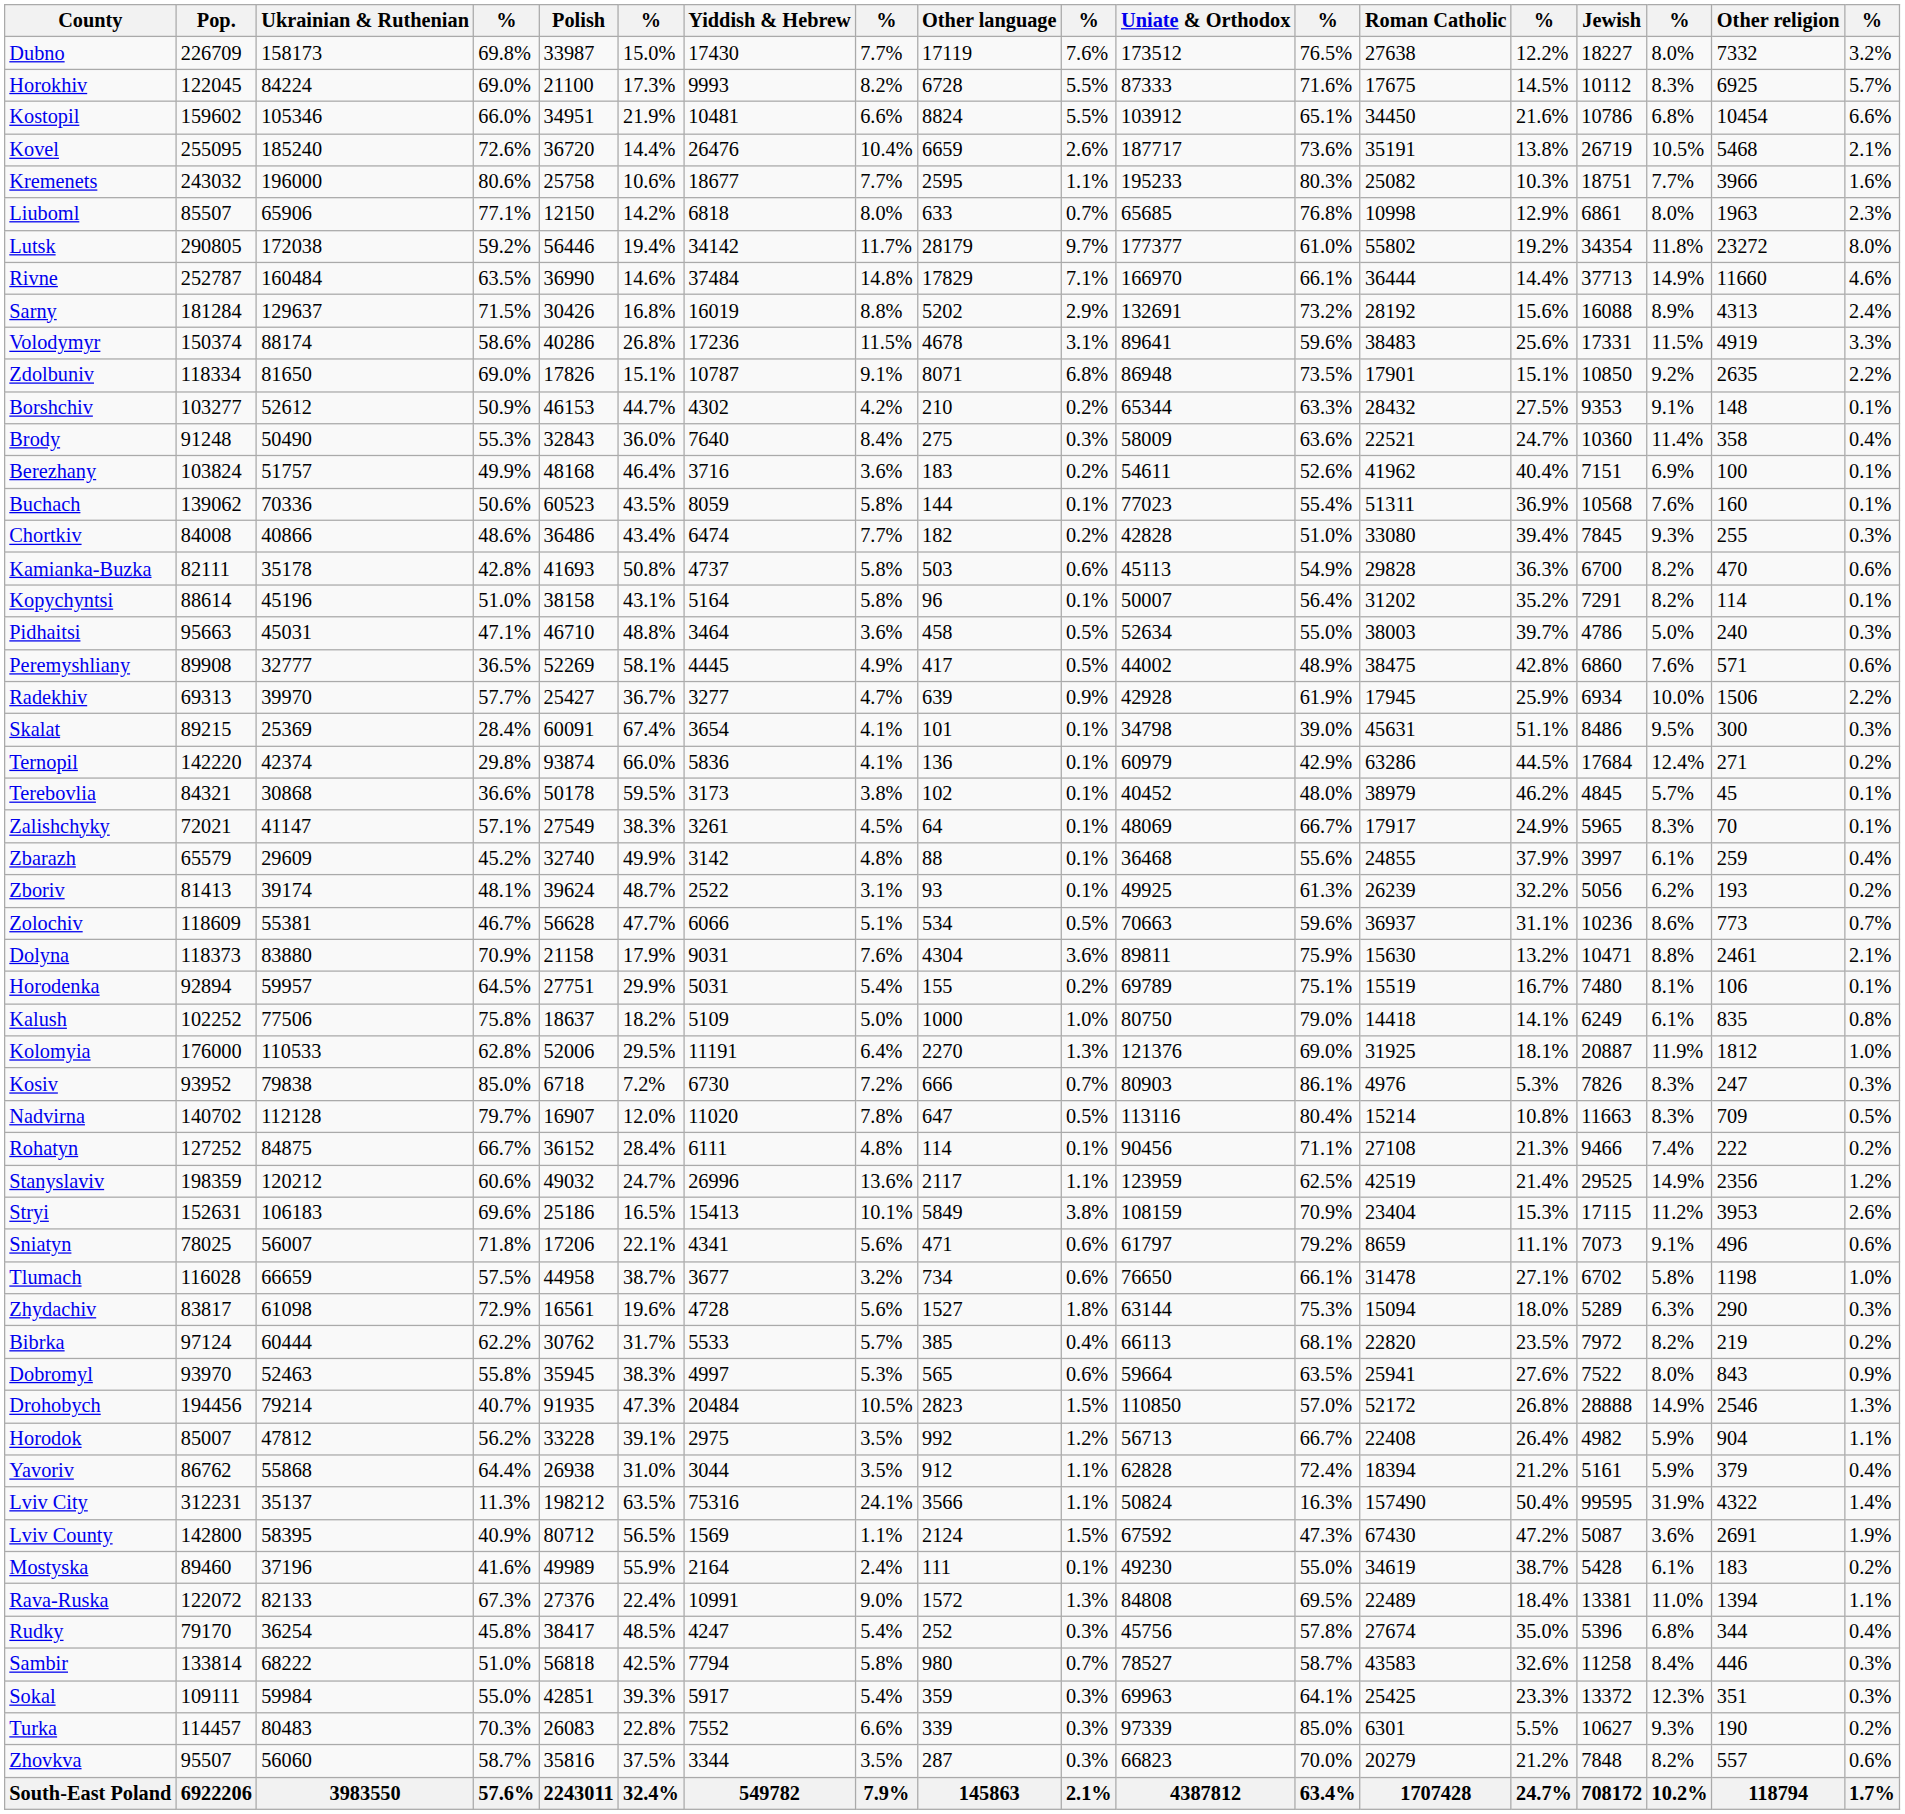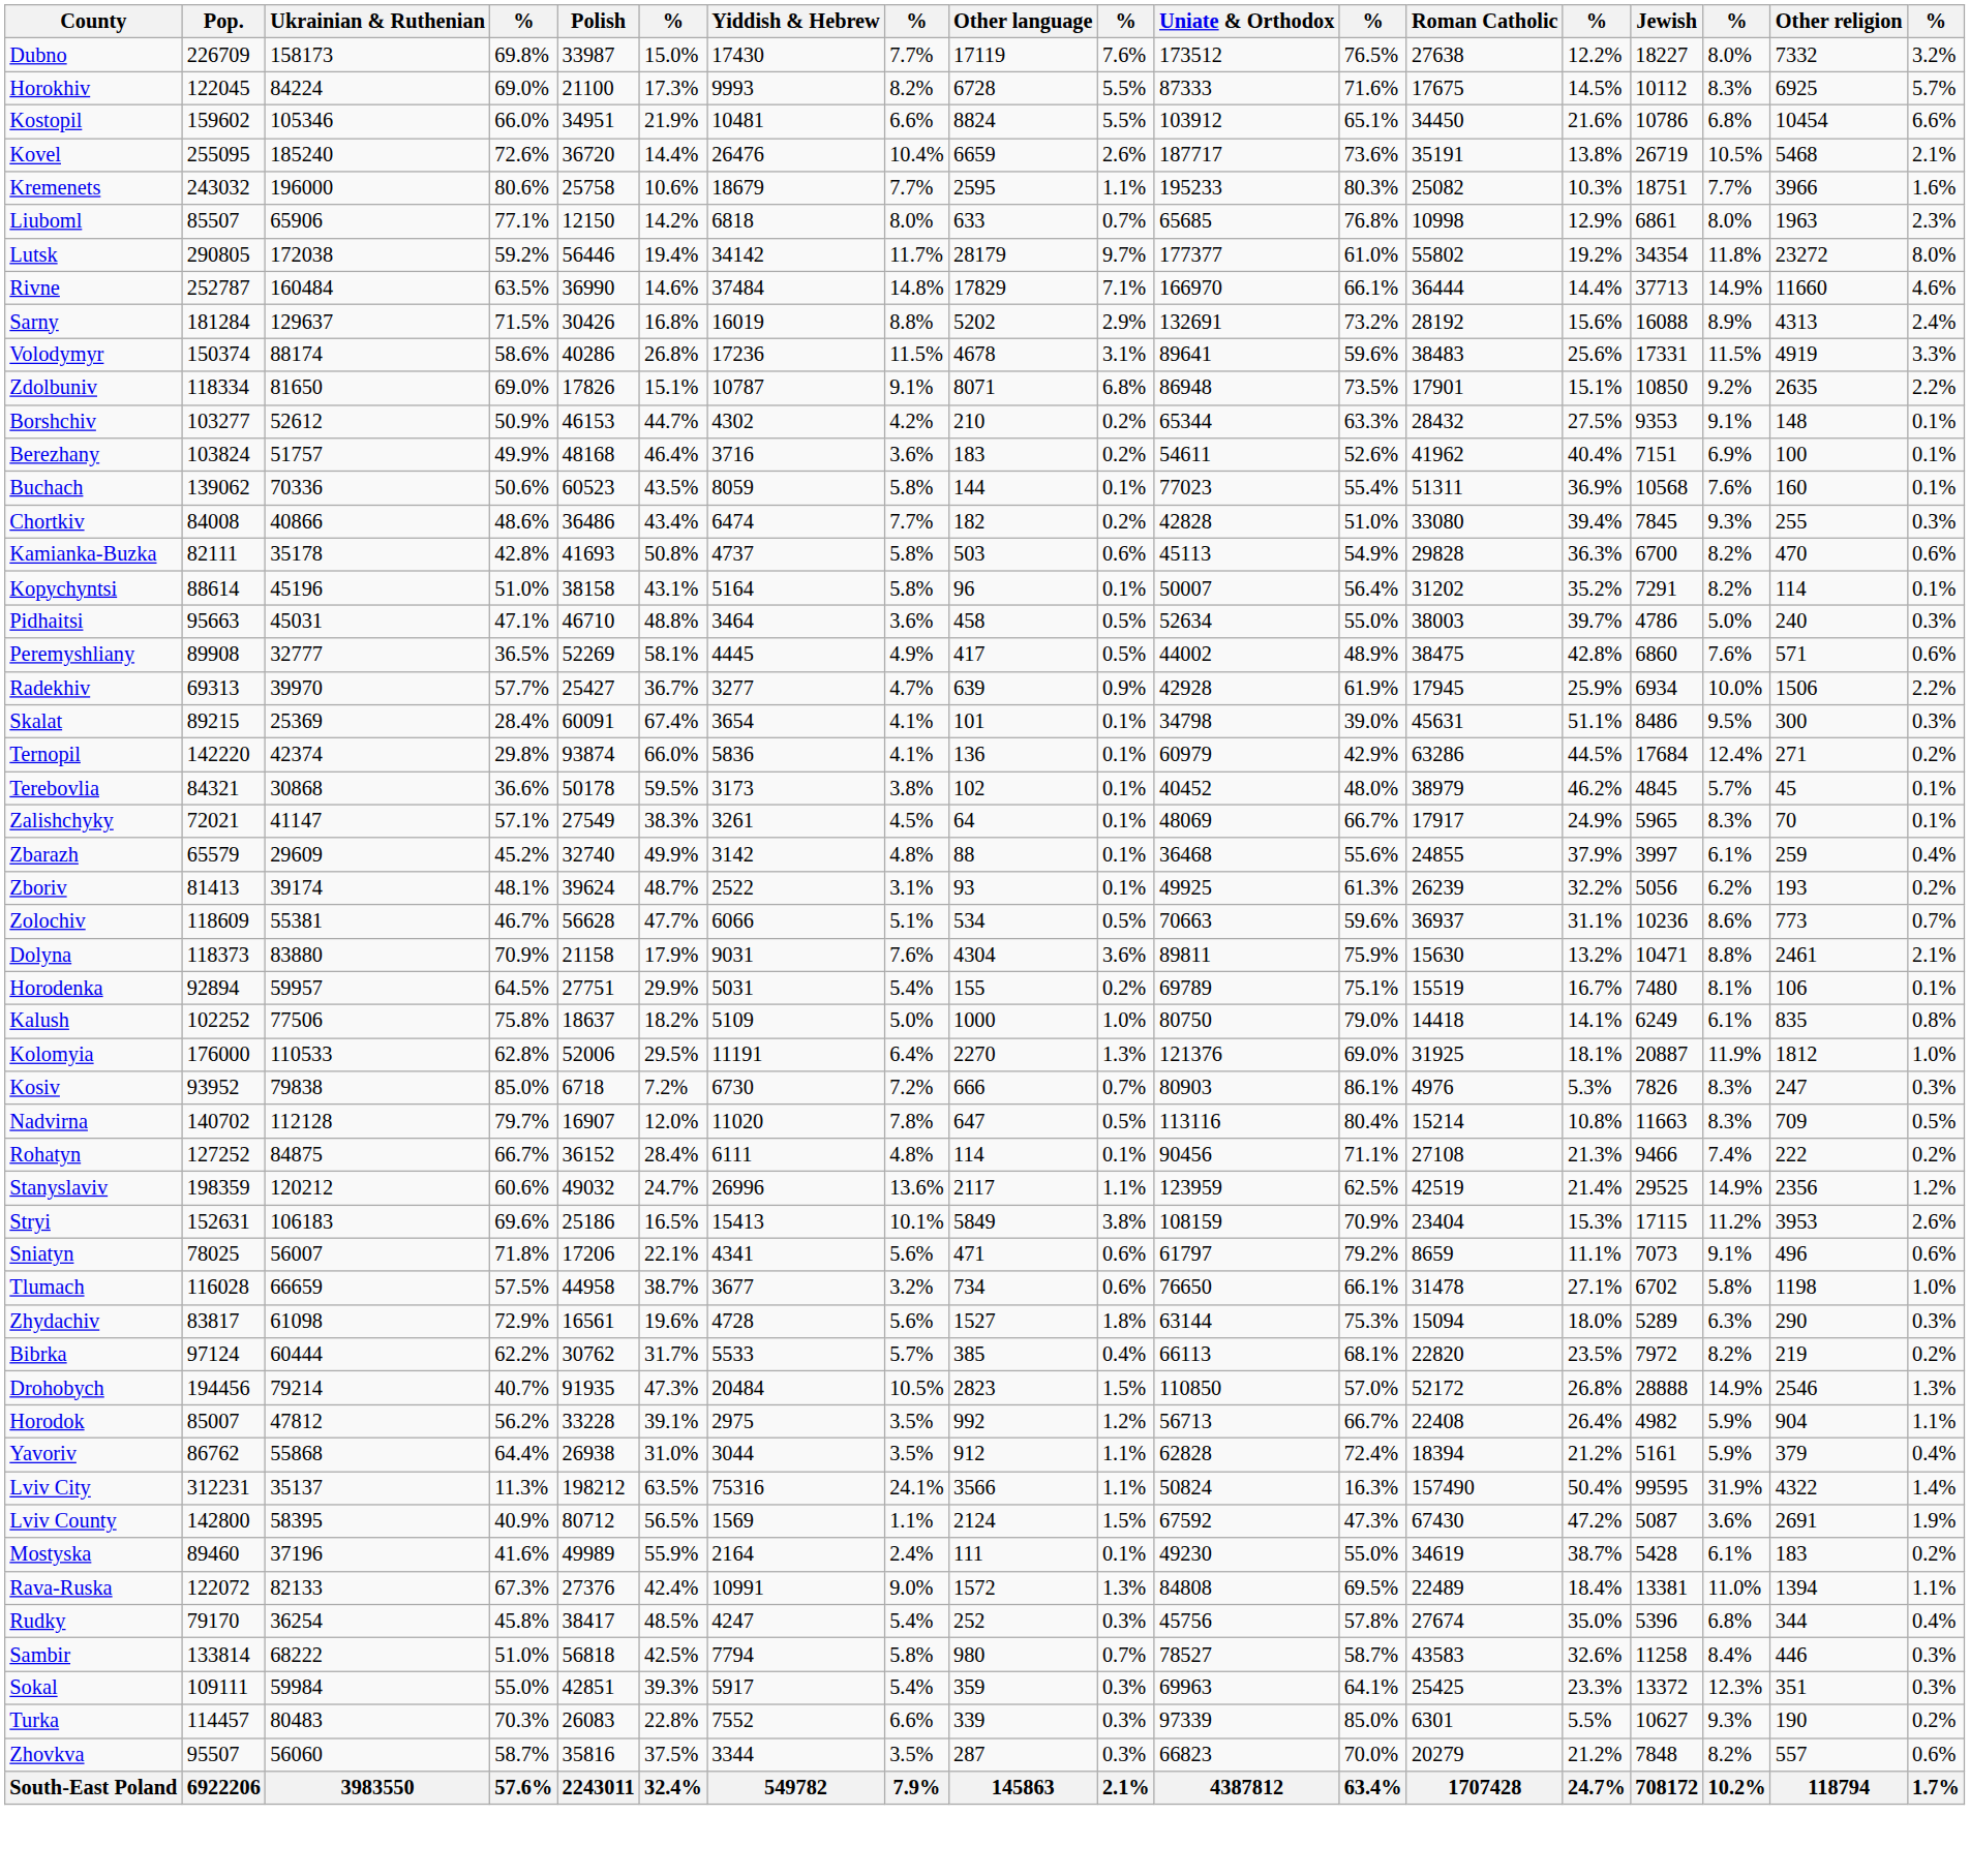Kremenets | Yiddish & Hebrew: 18677 -> 18679
- row: Brody | 91248 | 50490 | 55.3% | 32843 | 36.0% | 7640 | 8.4% | 275 | 0.3% | 58009 | 63.6% | 22521 | 24.7% | 10360 | 11.4% | 358 | 0.4%
- row: Dobromyl | 93970 | 52463 | 55.8% | 35945 | 38.3% | 4997 | 5.3% | 565 | 0.6% | 59664 | 63.5% | 25941 | 27.6% | 7522 | 8.0% | 843 | 0.9%
Rava-Ruska | column 6: 22.4% -> 42.4%
